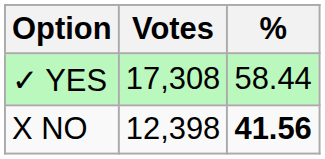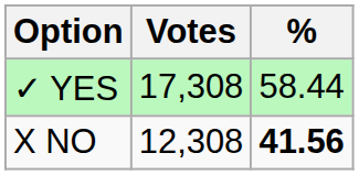X NO | Votes: 12,398 -> 12,308
